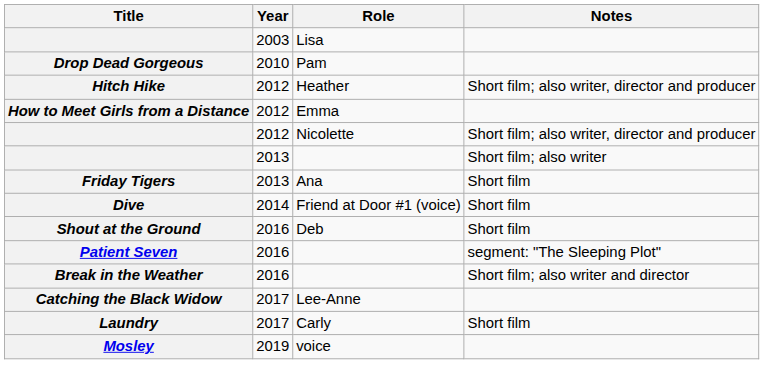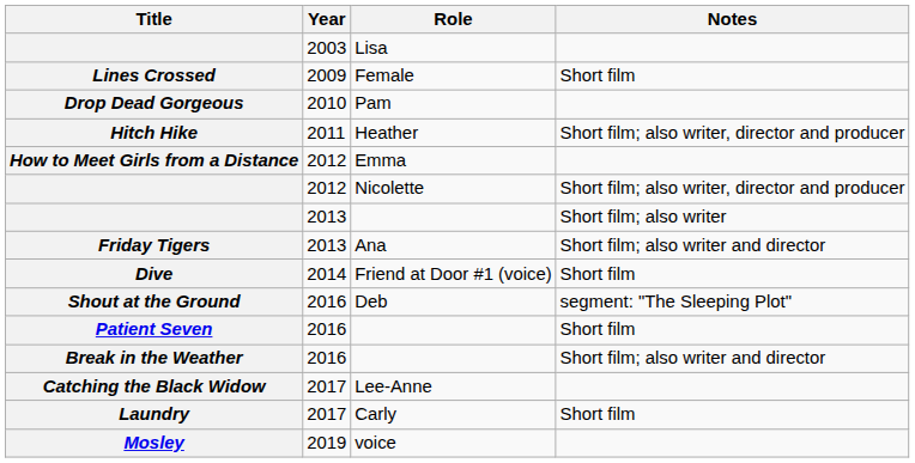+ row: Lines Crossed | 2009 | Female | Short film
Hitch Hike | Year: 2012 -> 2011
Friday Tigers | Notes: Short film -> Short film; also writer and director
Shout at the Ground | Notes: Short film -> segment: "The Sleeping Plot"
Patient Seven | Notes: segment: "The Sleeping Plot" -> Short film
